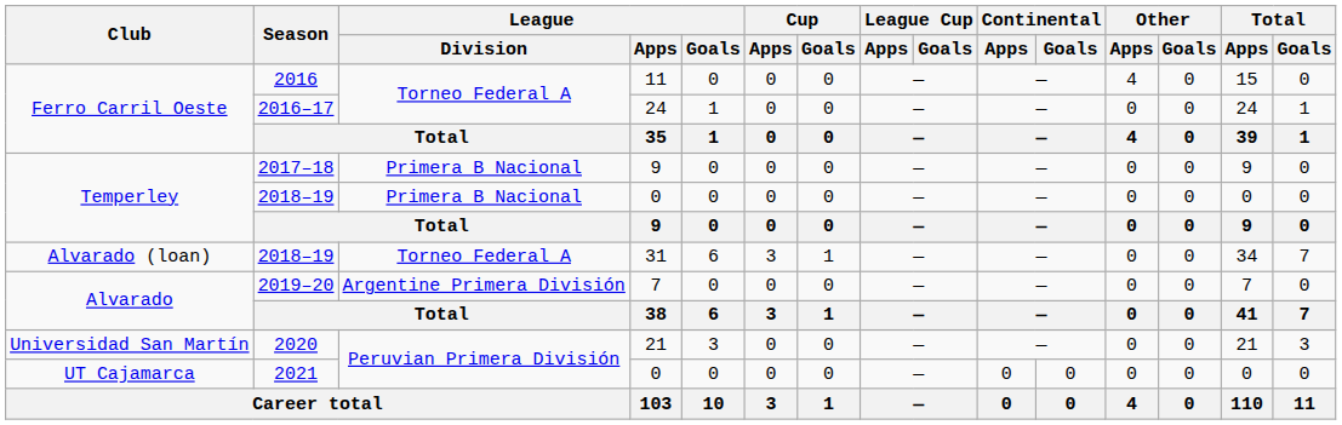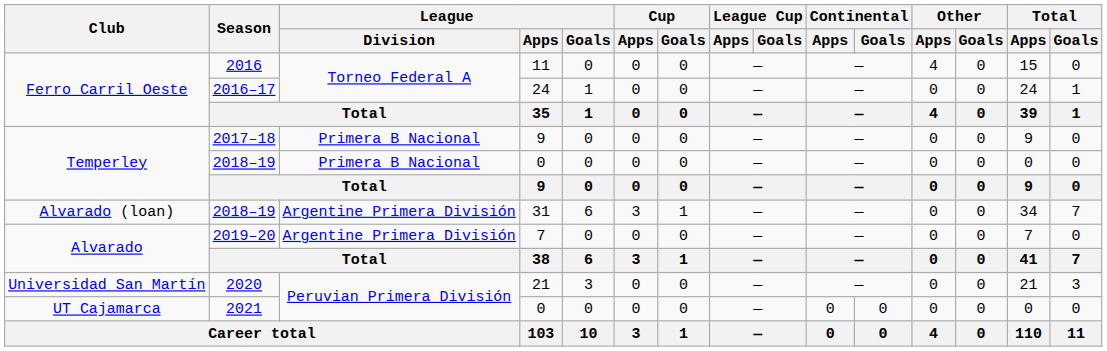2018–19 / 31 | League / Division: Torneo Federal A -> Argentine Primera División
